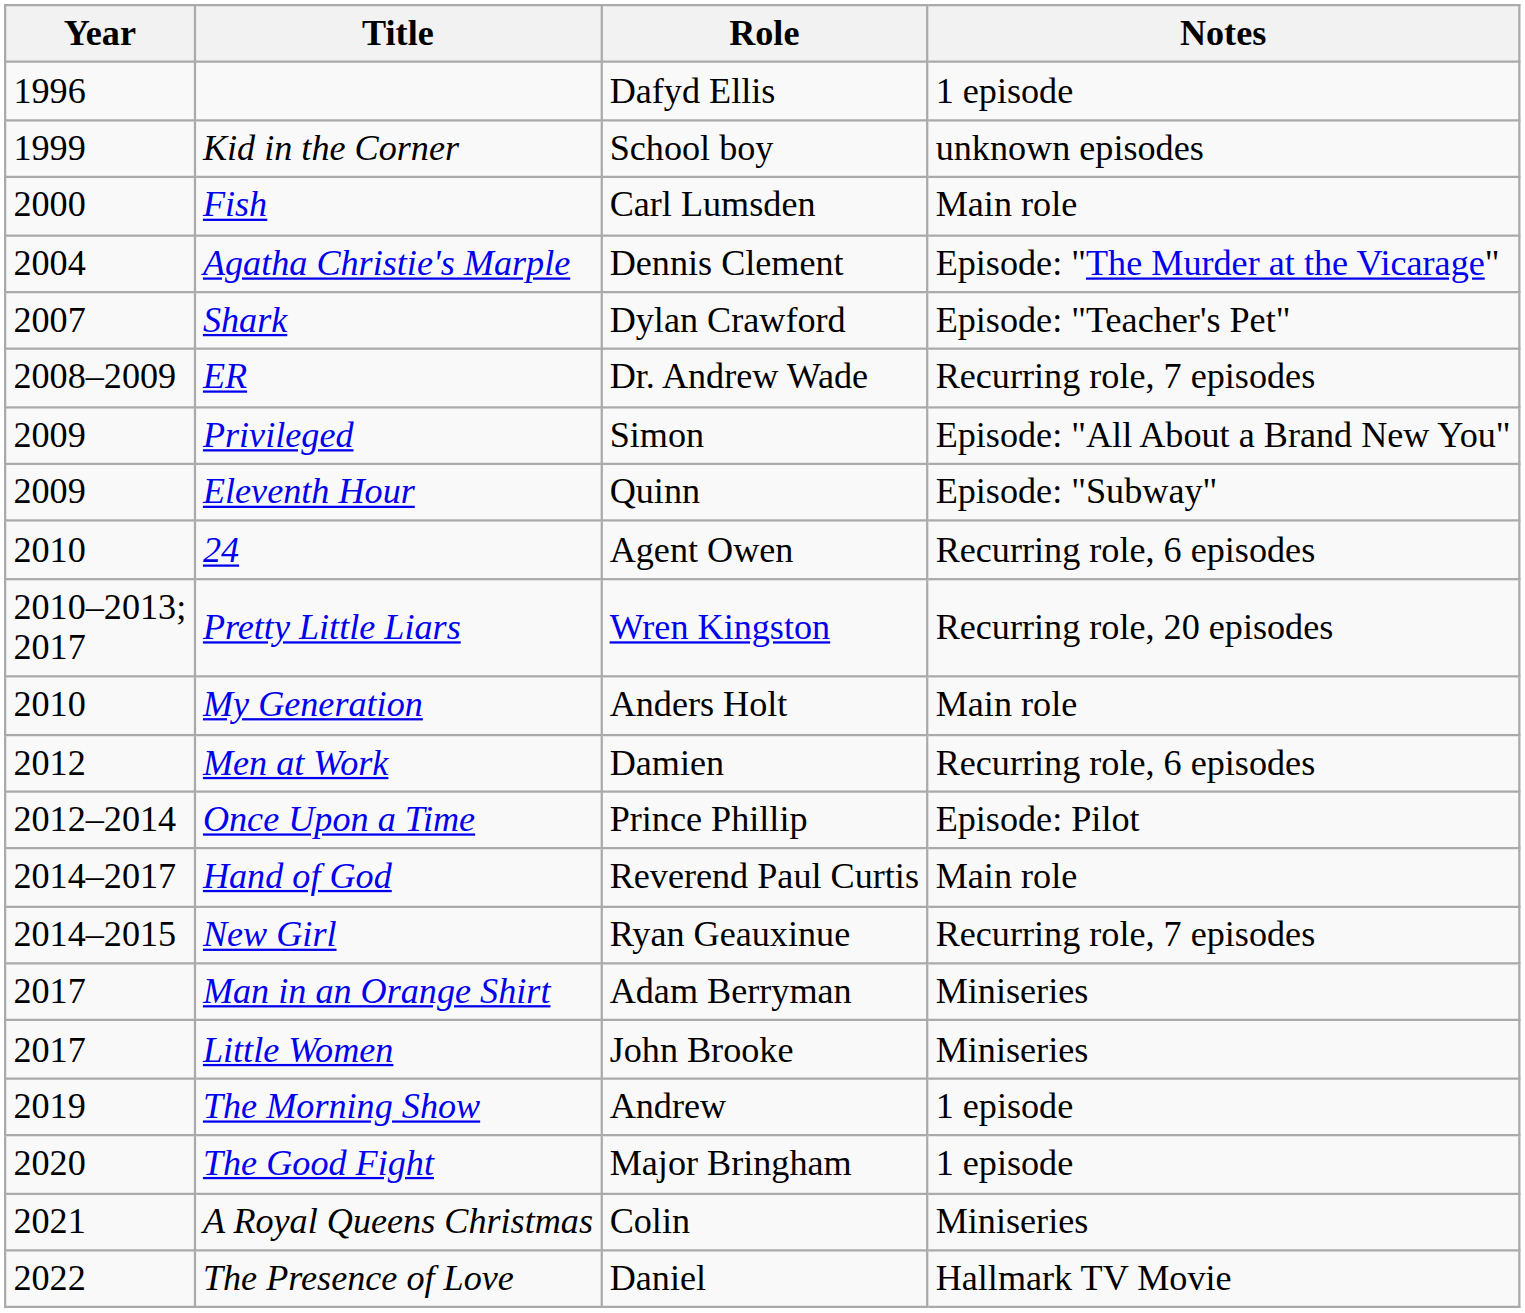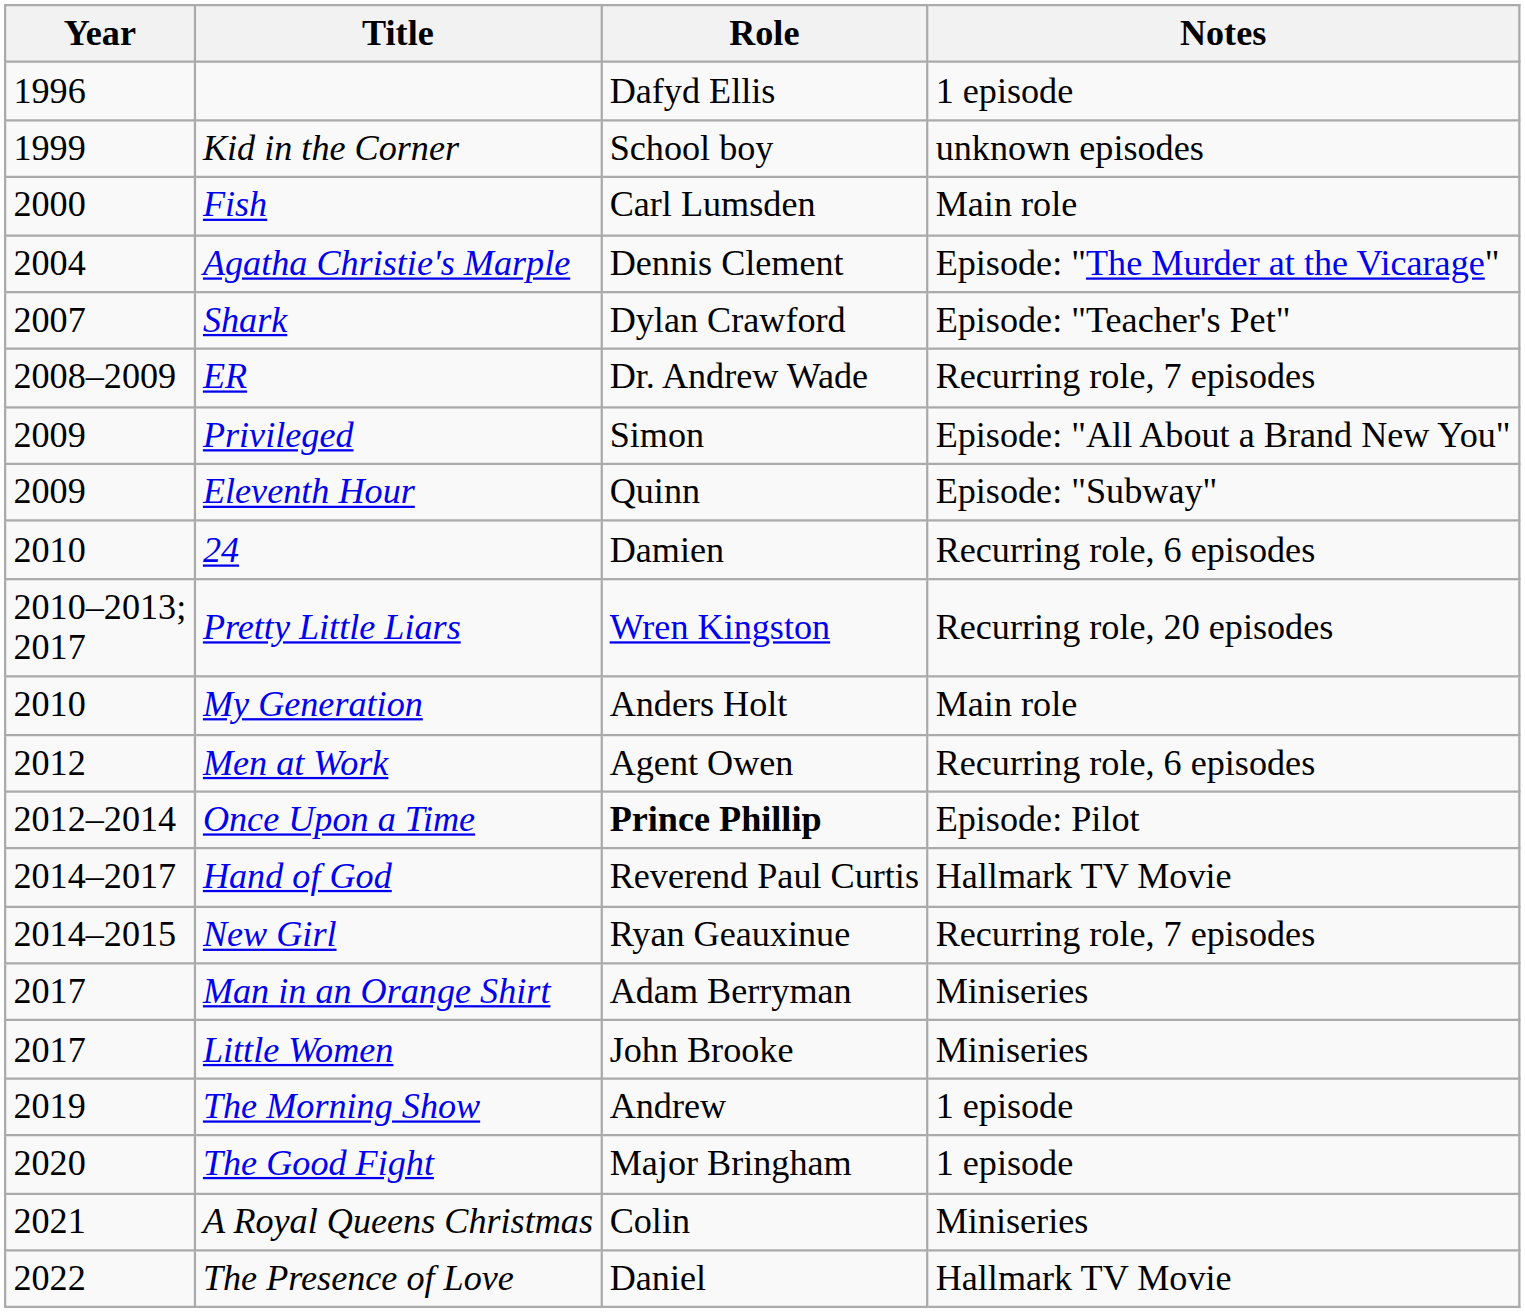24 | Role: Agent Owen -> Damien
Men at Work | Role: Damien -> Agent Owen
Once Upon a Time | Role: normal -> bold
Hand of God | Notes: Main role -> Hallmark TV Movie
